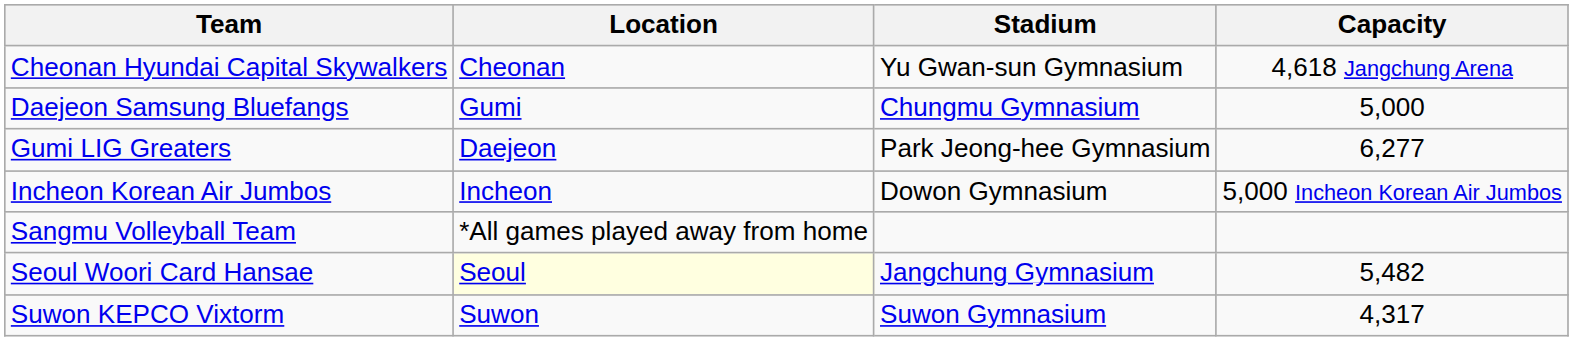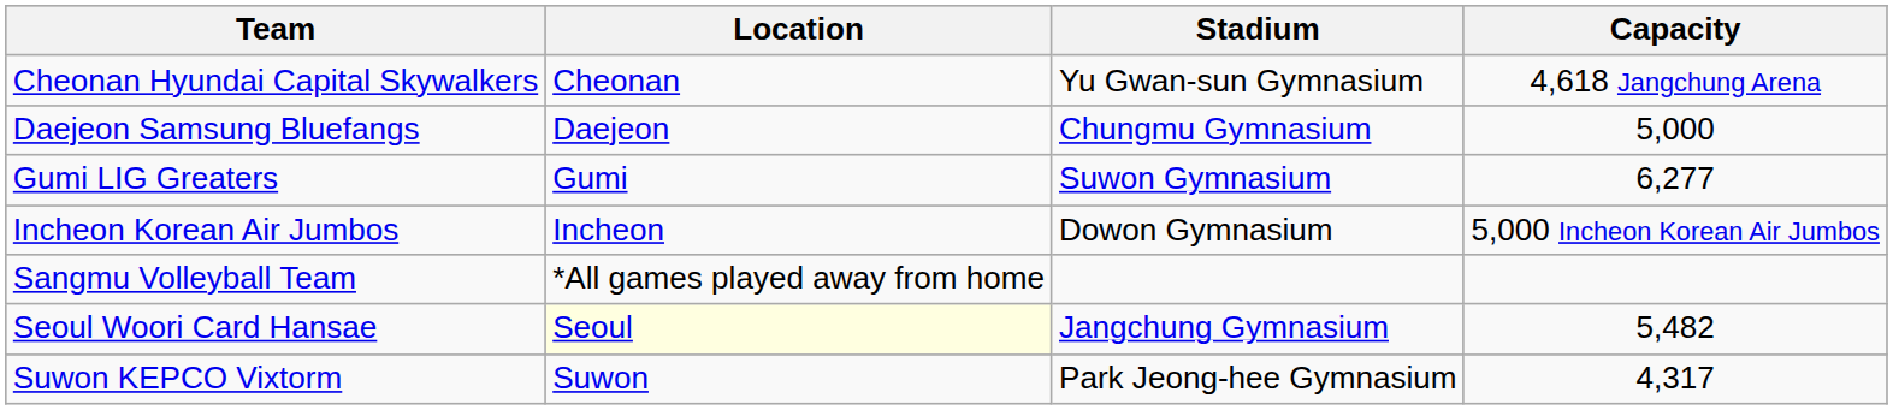Daejeon Samsung Bluefangs | Location: Gumi -> Daejeon
Gumi LIG Greaters | Location: Daejeon -> Gumi
Gumi LIG Greaters | Stadium: Park Jeong-hee Gymnasium -> Suwon Gymnasium
Suwon KEPCO Vixtorm | Stadium: Suwon Gymnasium -> Park Jeong-hee Gymnasium
